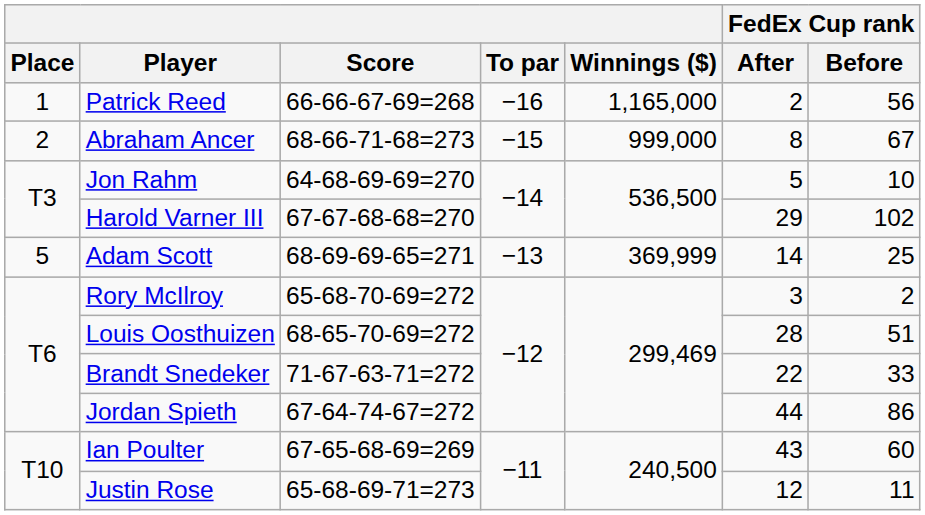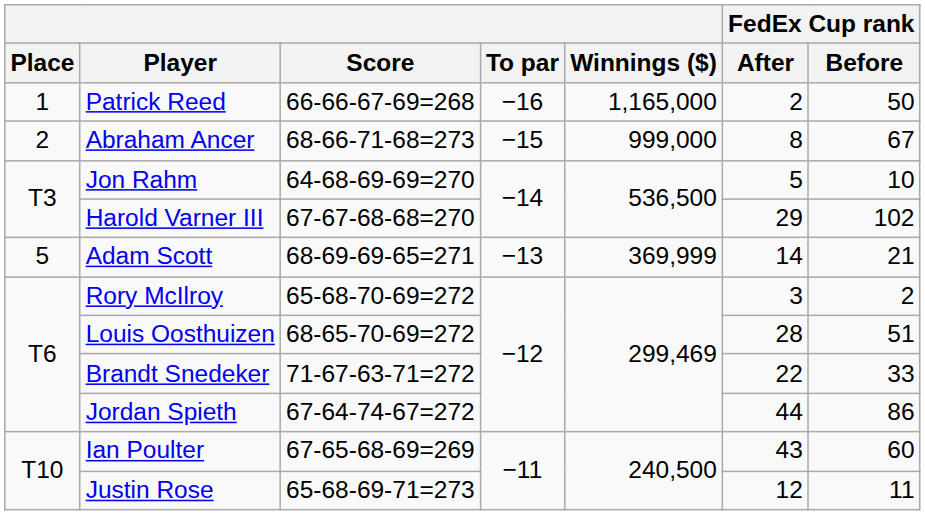Patrick Reed | FedEx Cup rank / Before: 56 -> 50
Adam Scott | FedEx Cup rank / Before: 25 -> 21
